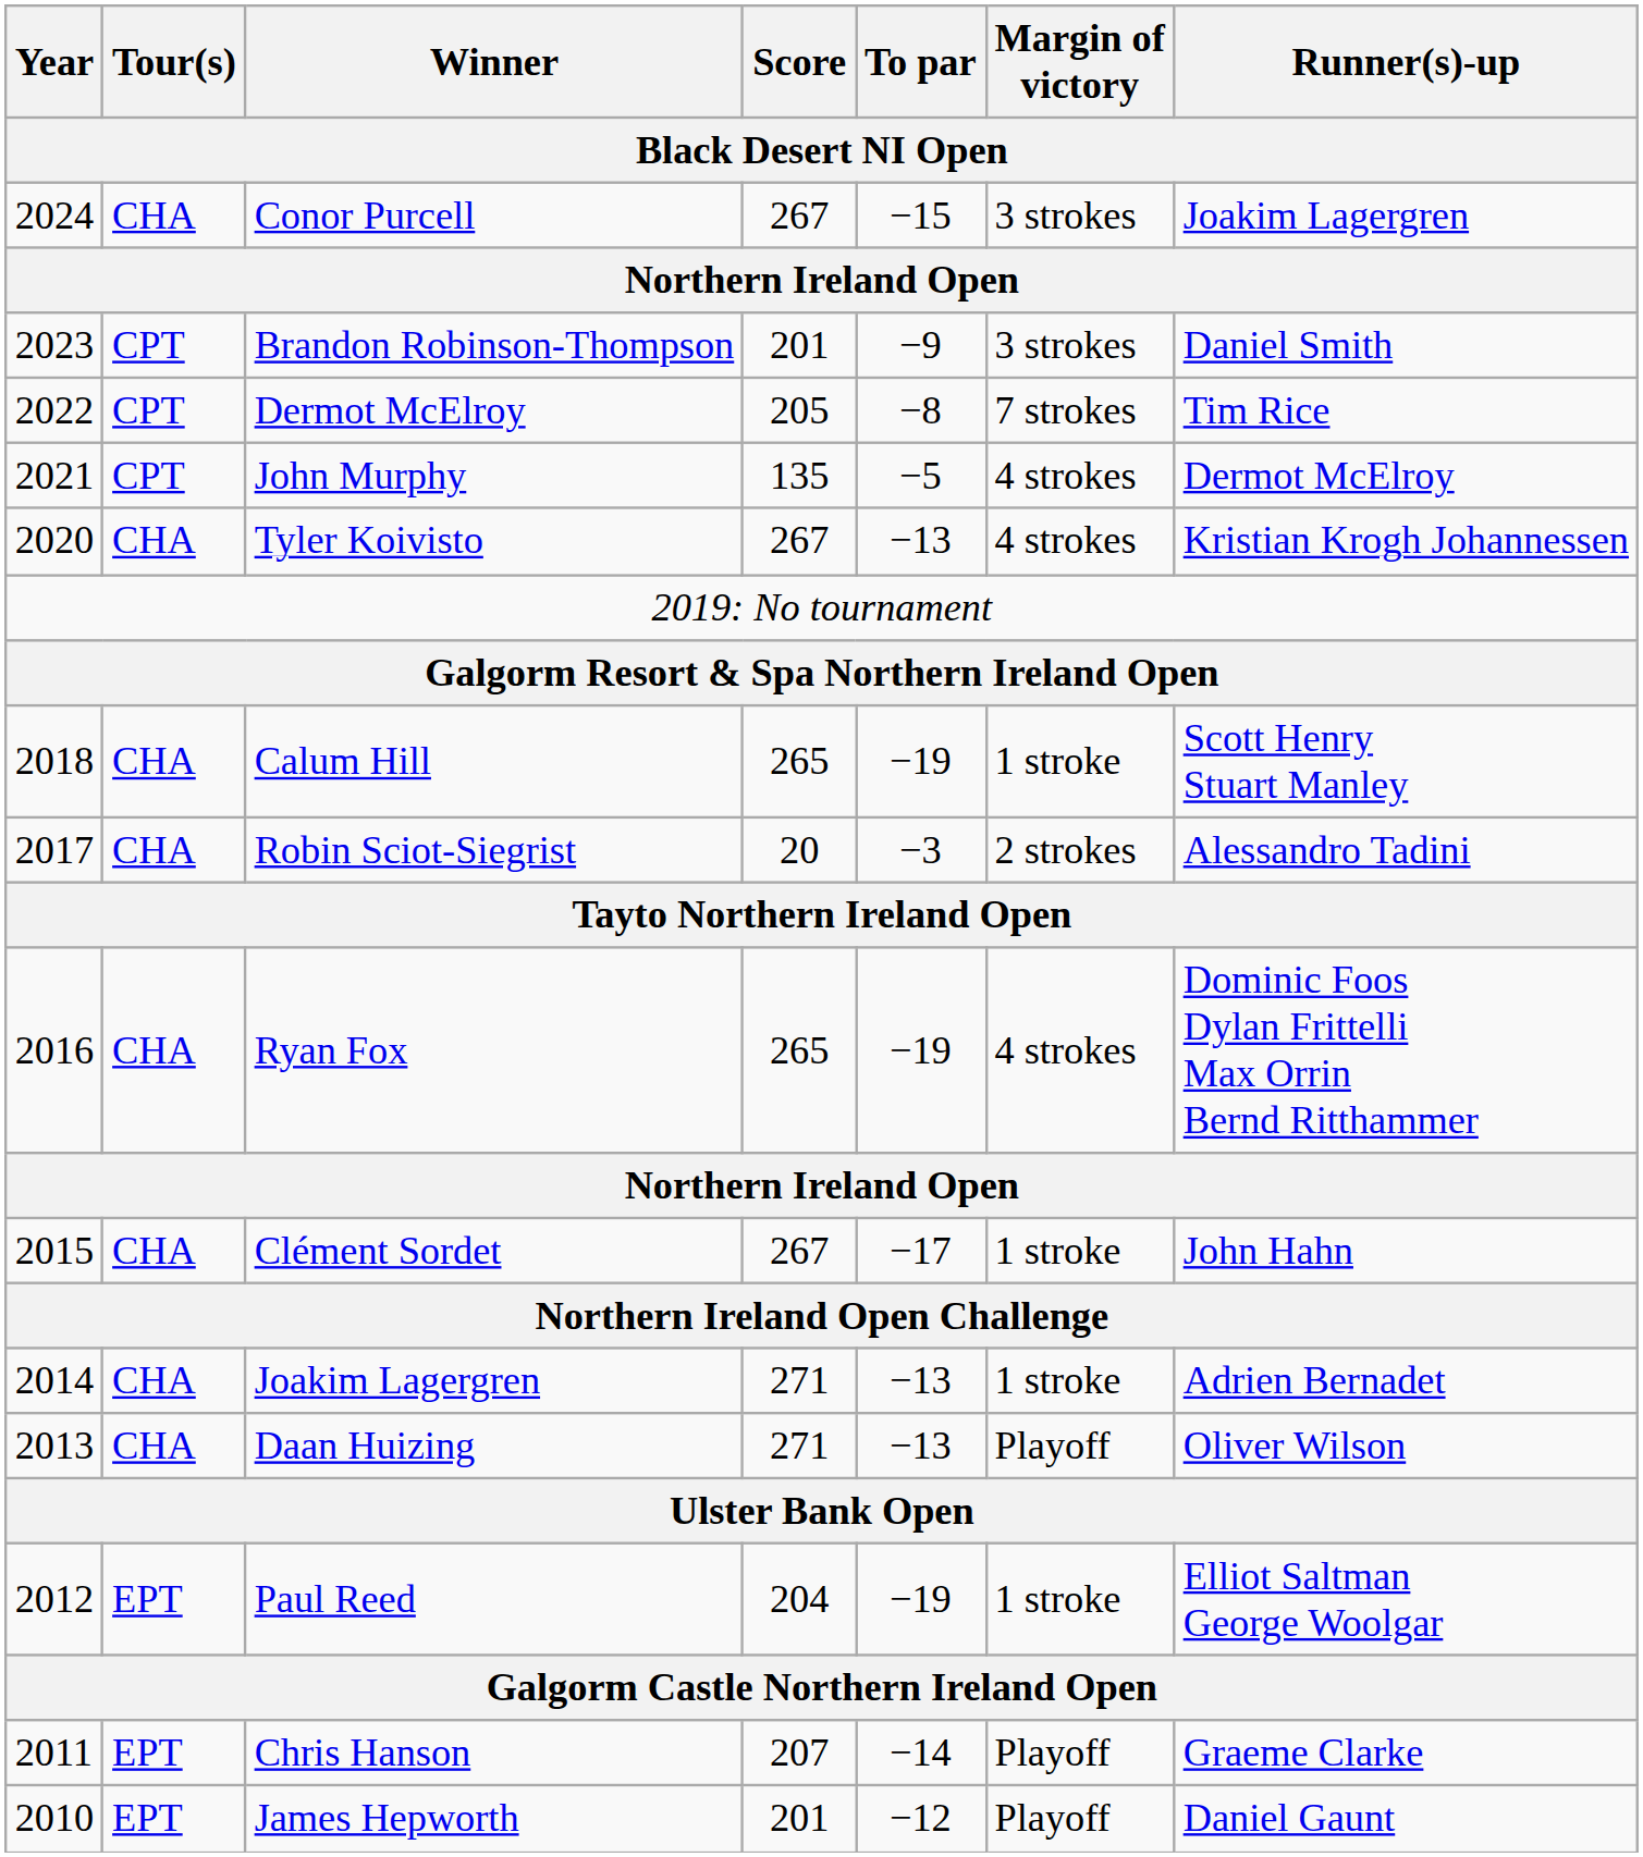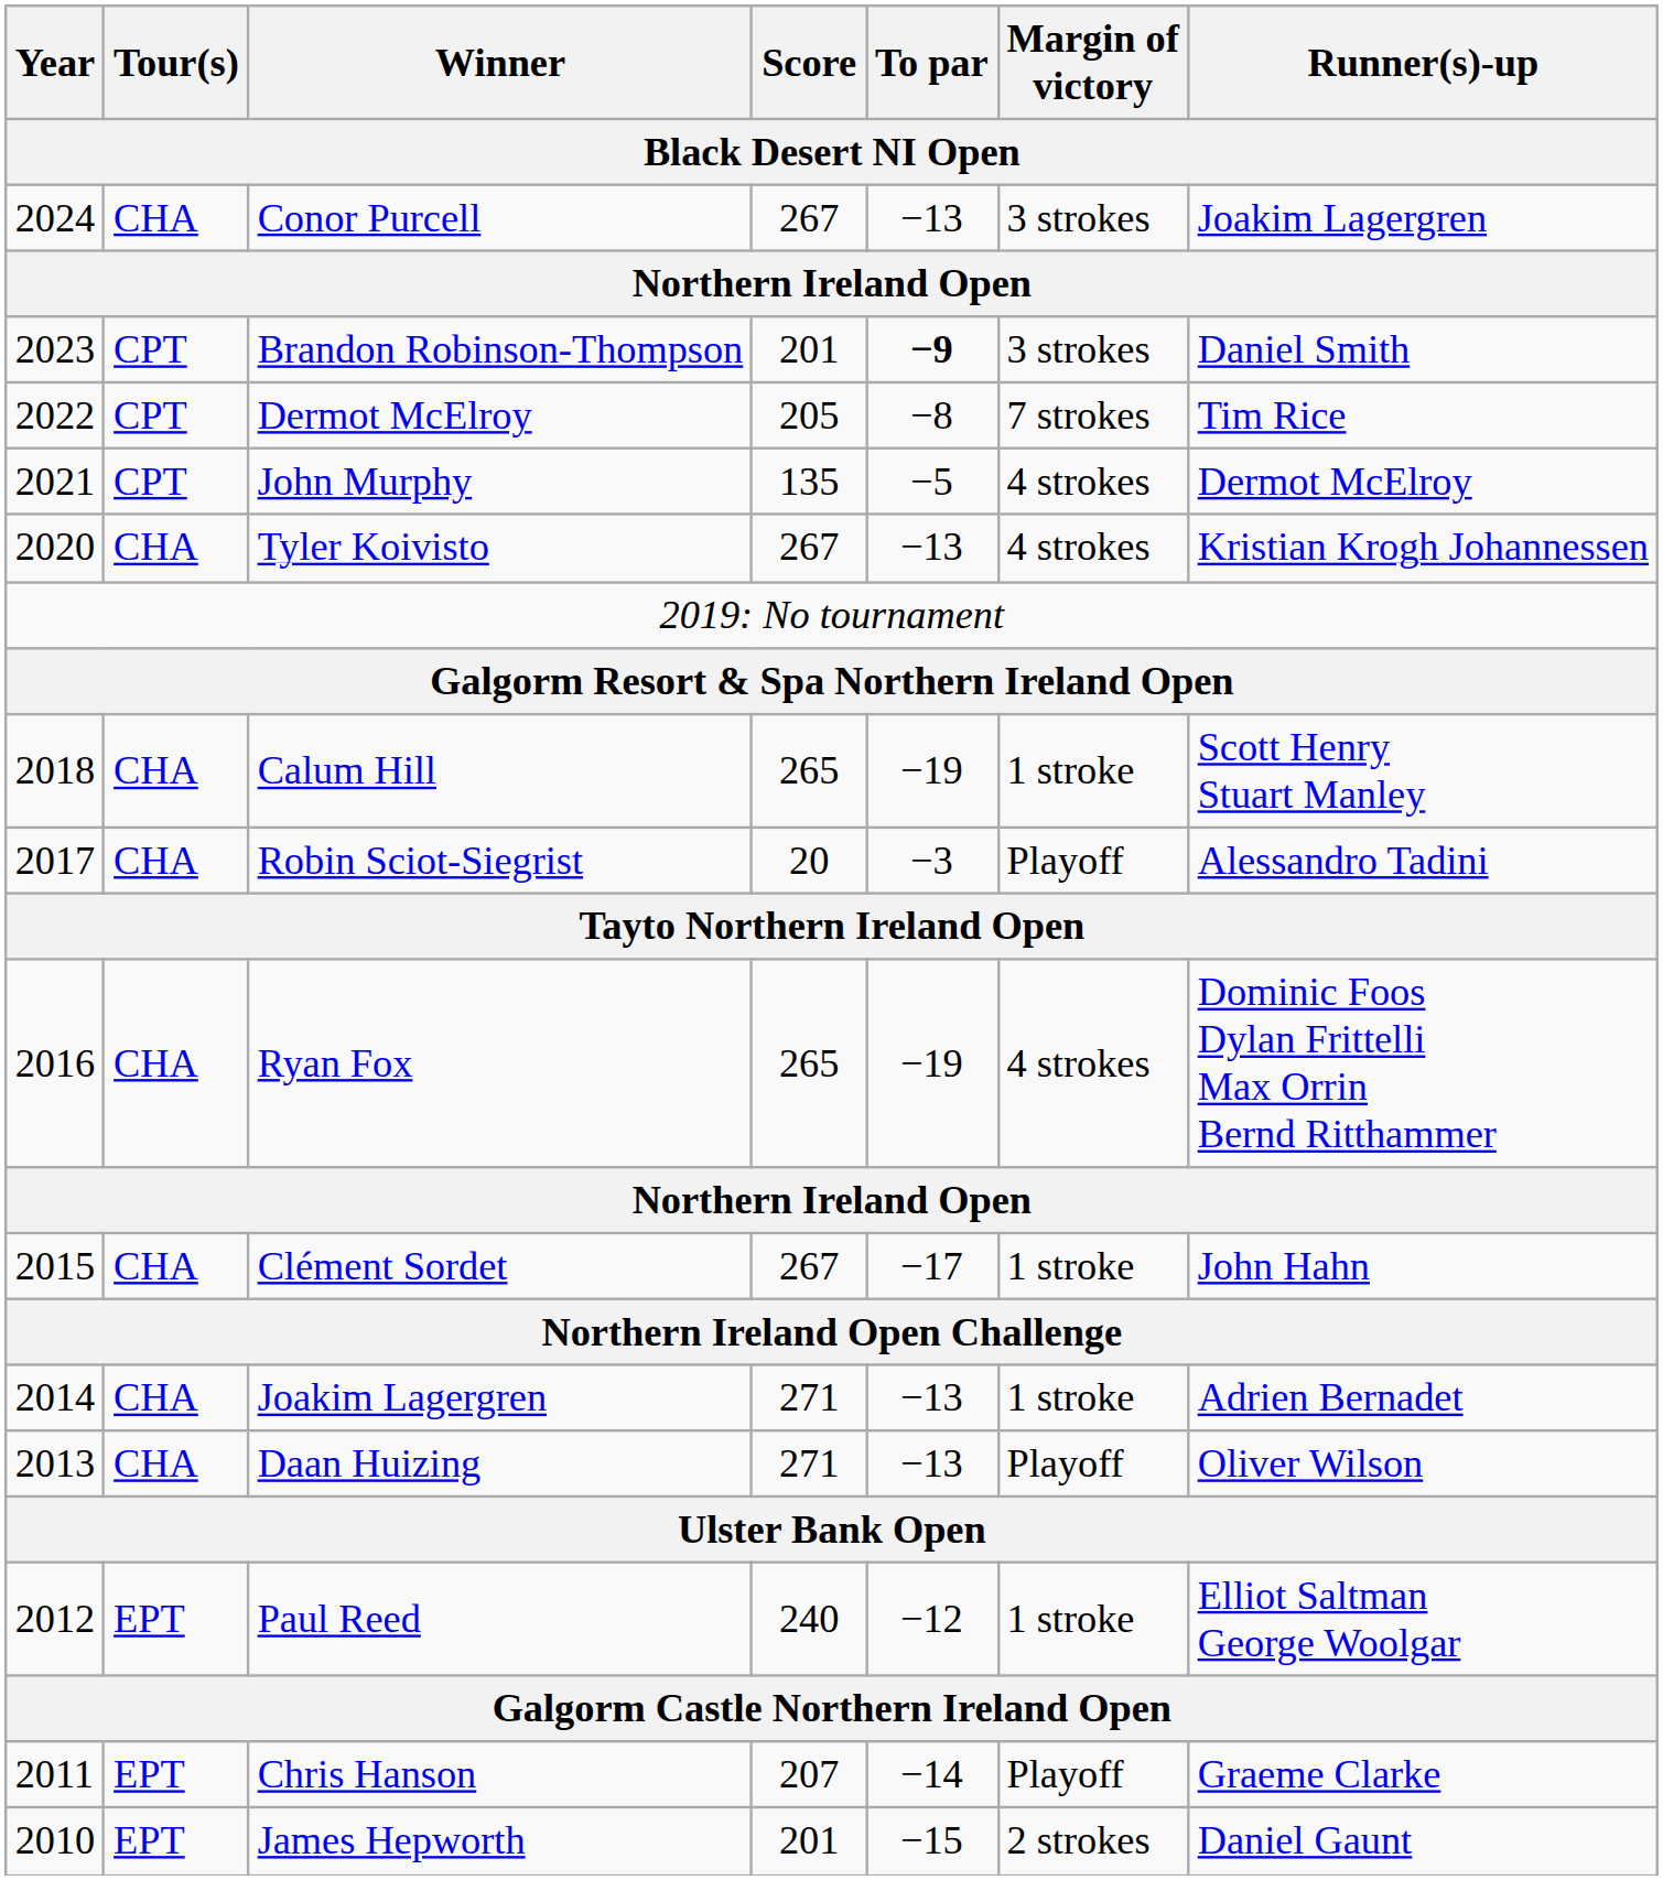Conor Purcell | To par: −15 -> −13
Brandon Robinson-Thompson | To par: normal -> bold
Robin Sciot-Siegrist | Margin of victory: 2 strokes -> Playoff
Paul Reed | Score: 204 -> 240
Paul Reed | To par: −19 -> −12
James Hepworth | To par: −12 -> −15
James Hepworth | Margin of victory: Playoff -> 2 strokes
